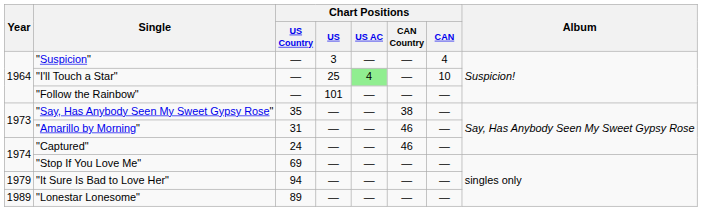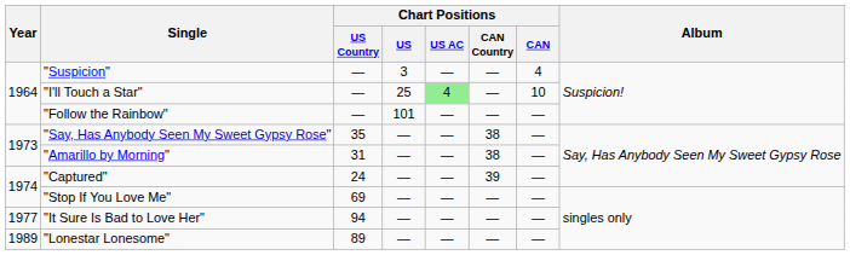"Amarillo by Morning" | Chart Positions / CAN Country: 46 -> 38
"Captured" | Chart Positions / CAN Country: 46 -> 39
"It Sure Is Bad to Love Her" | Year: 1979 -> 1977
